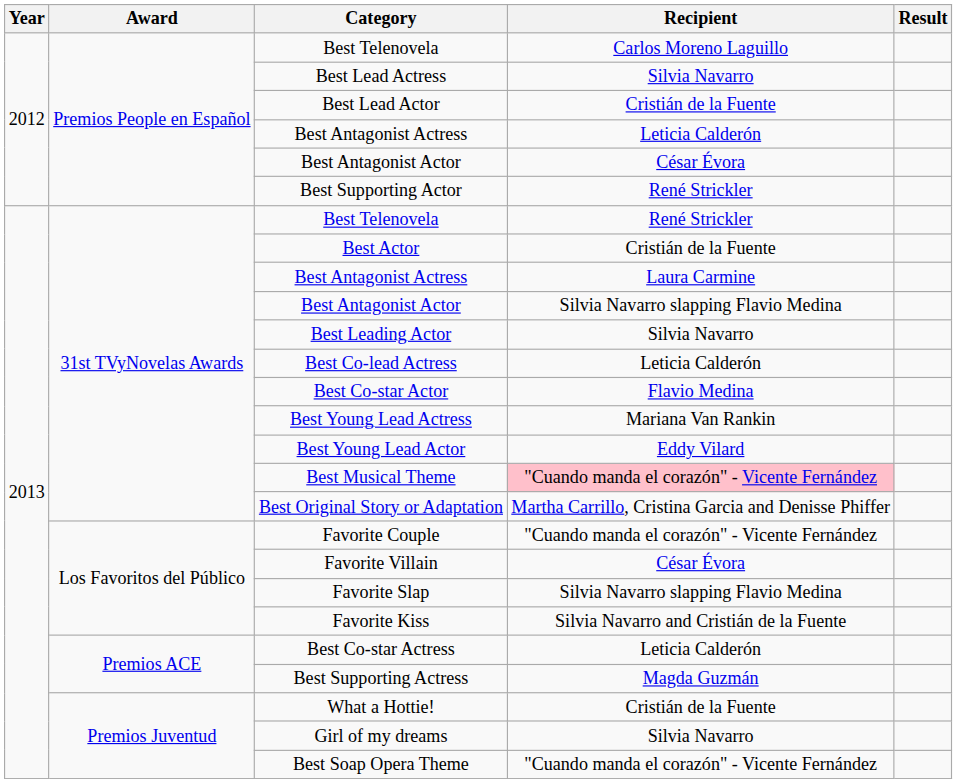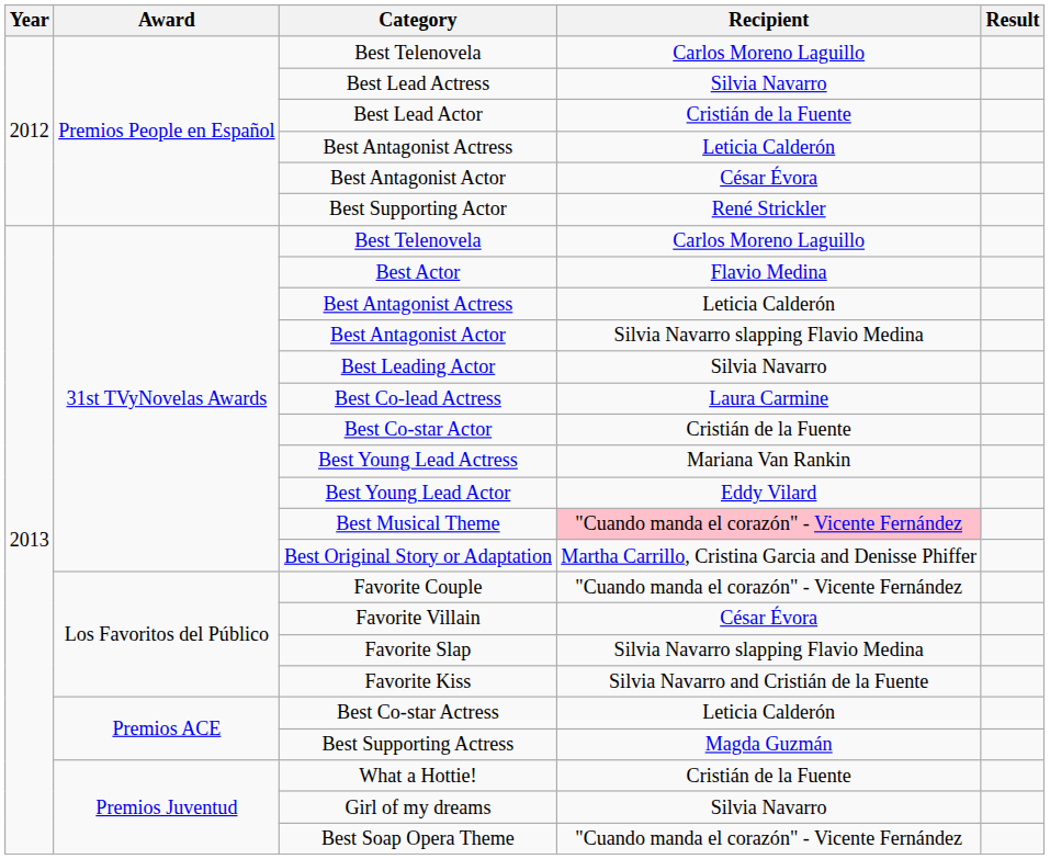31st TVyNovelas Awards / Best Telenovela | Recipient: René Strickler -> Carlos Moreno Laguillo
Best Actor | Recipient: Cristián de la Fuente -> Flavio Medina
31st TVyNovelas Awards / Best Antagonist Actress | Recipient: Laura Carmine -> Leticia Calderón
Best Co-lead Actress | Recipient: Leticia Calderón -> Laura Carmine
Best Co-star Actor | Recipient: Flavio Medina -> Cristián de la Fuente
